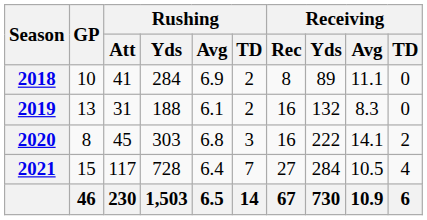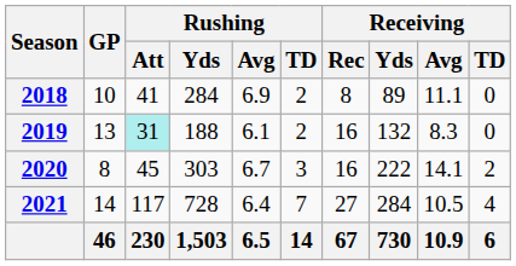2019 | Rushing / Att: no background -> paleturquoise background
2020 | Rushing / Avg: 6.8 -> 6.7
2021 | GP: 15 -> 14
